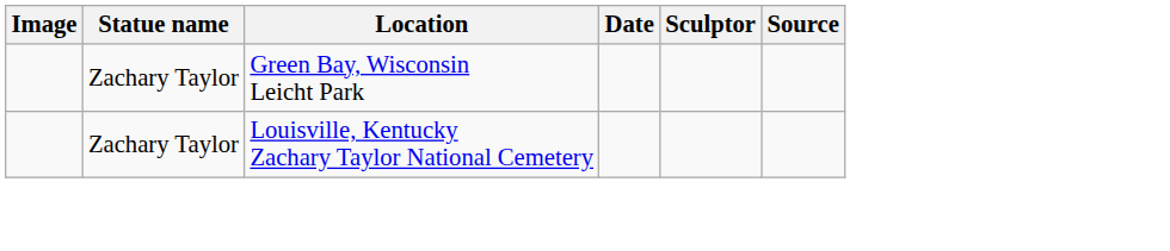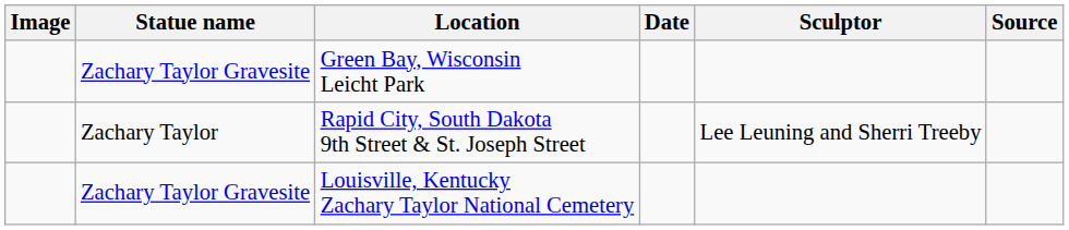Green Bay, Wisconsin Leicht Park | Statue name: Zachary Taylor -> Zachary Taylor Gravesite
+ row: Zachary Taylor | Rapid City, South Dakota 9th Street & St. Joseph Street | Lee Leuning and Sherri Treeby
Louisville, Kentucky Zachary Taylor National Cemetery | Statue name: Zachary Taylor -> Zachary Taylor Gravesite
